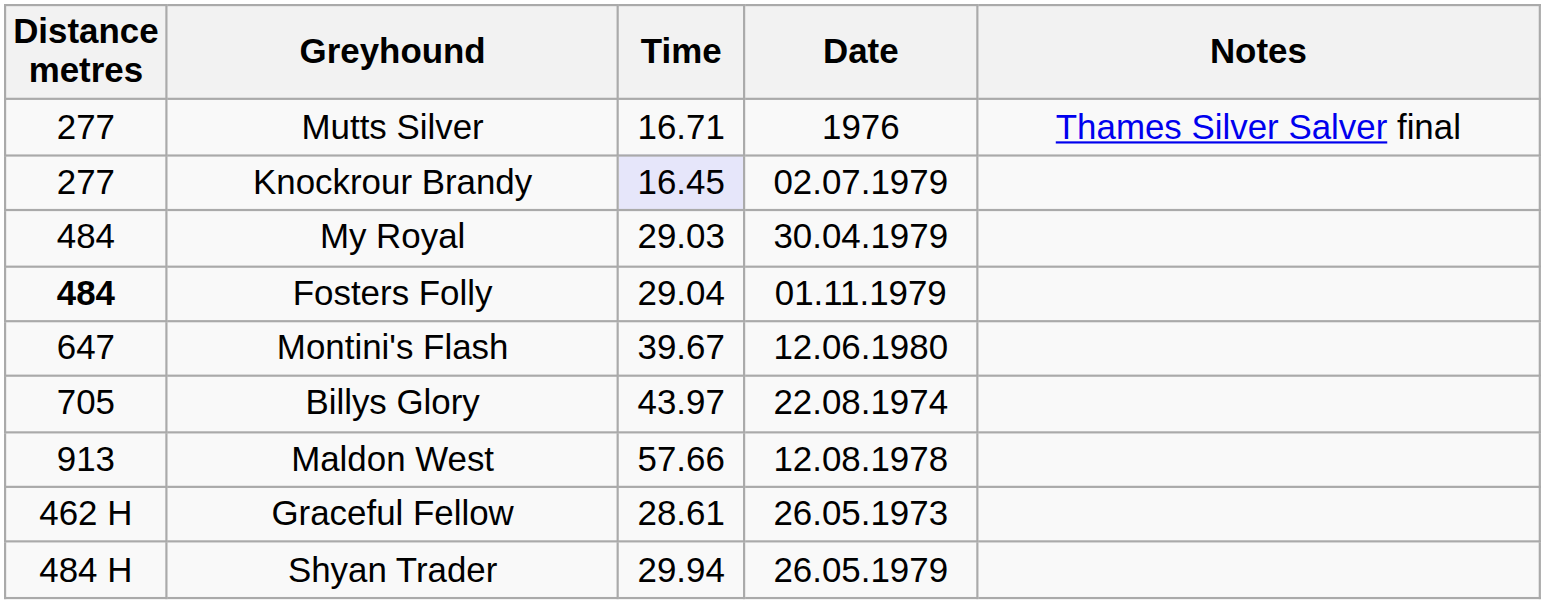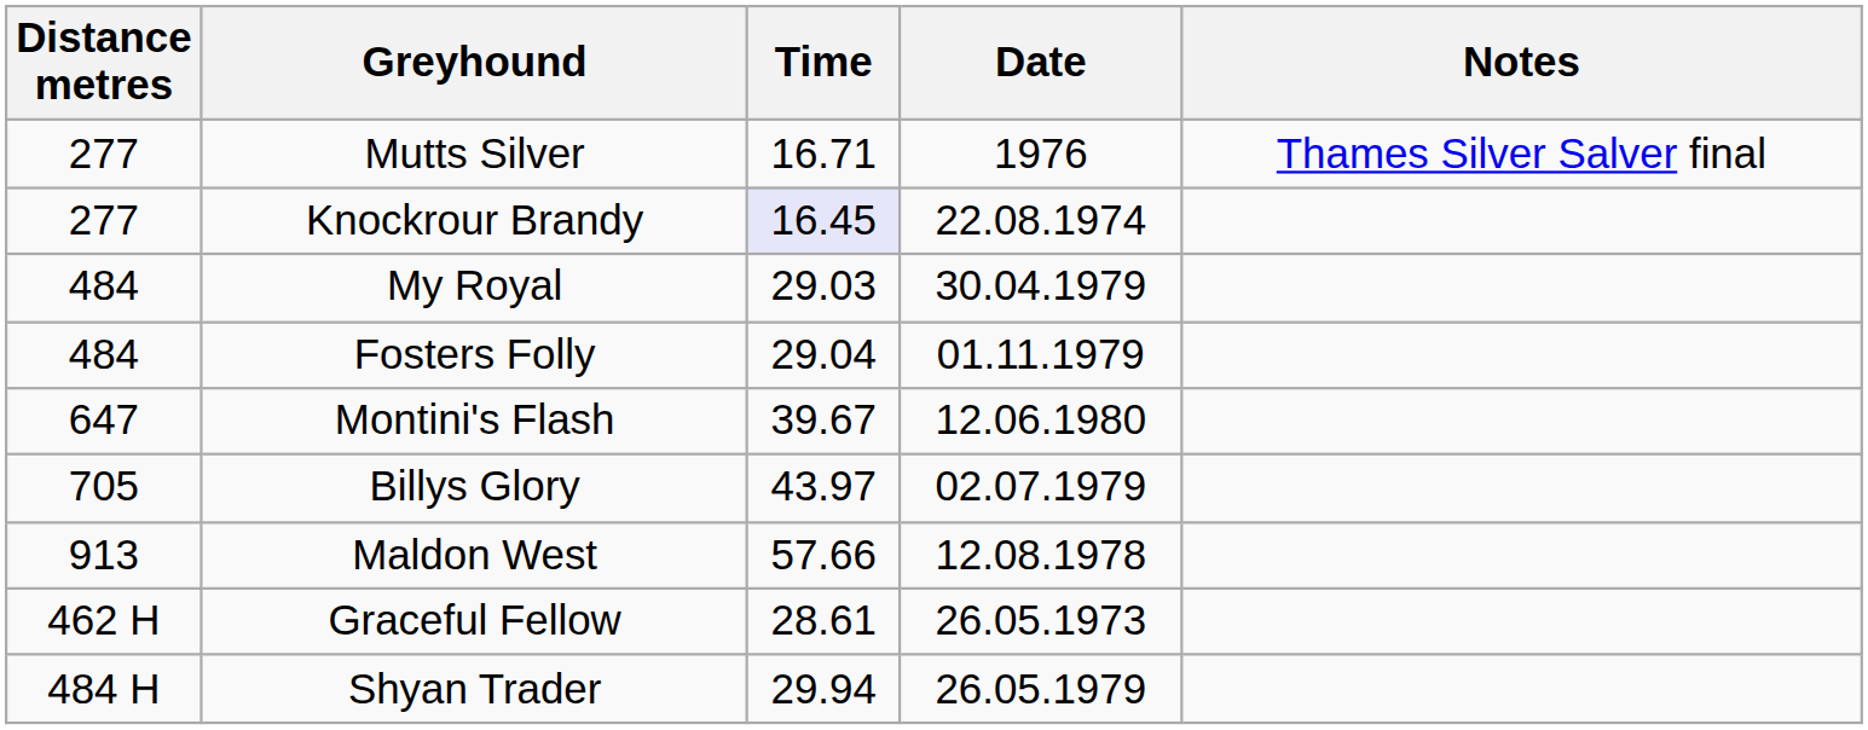Knockrour Brandy | Date: 02.07.1979 -> 22.08.1974
Fosters Folly | Distance metres: bold -> normal
Billys Glory | Date: 22.08.1974 -> 02.07.1979
